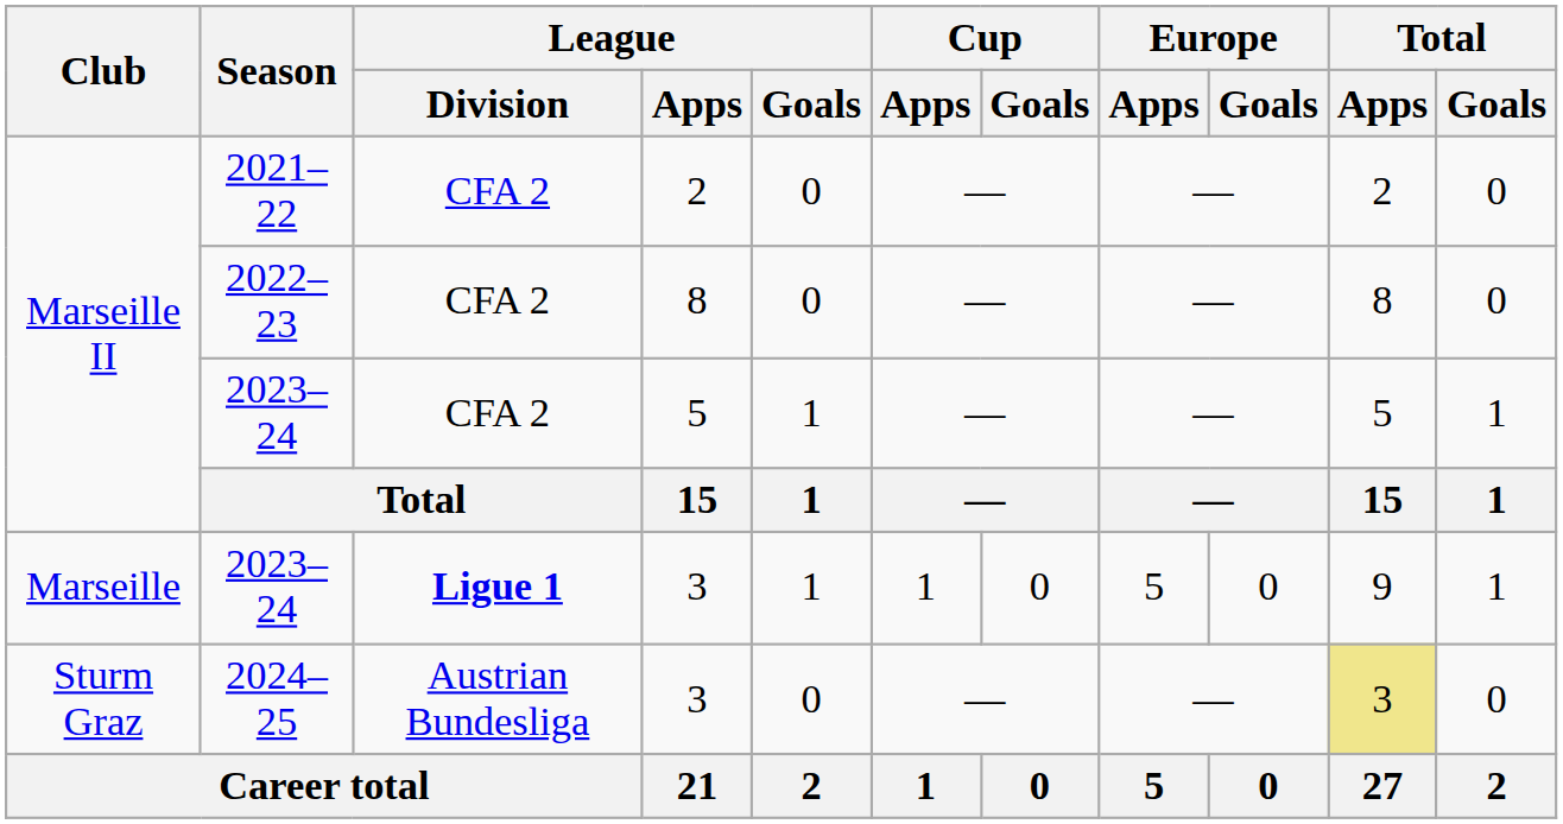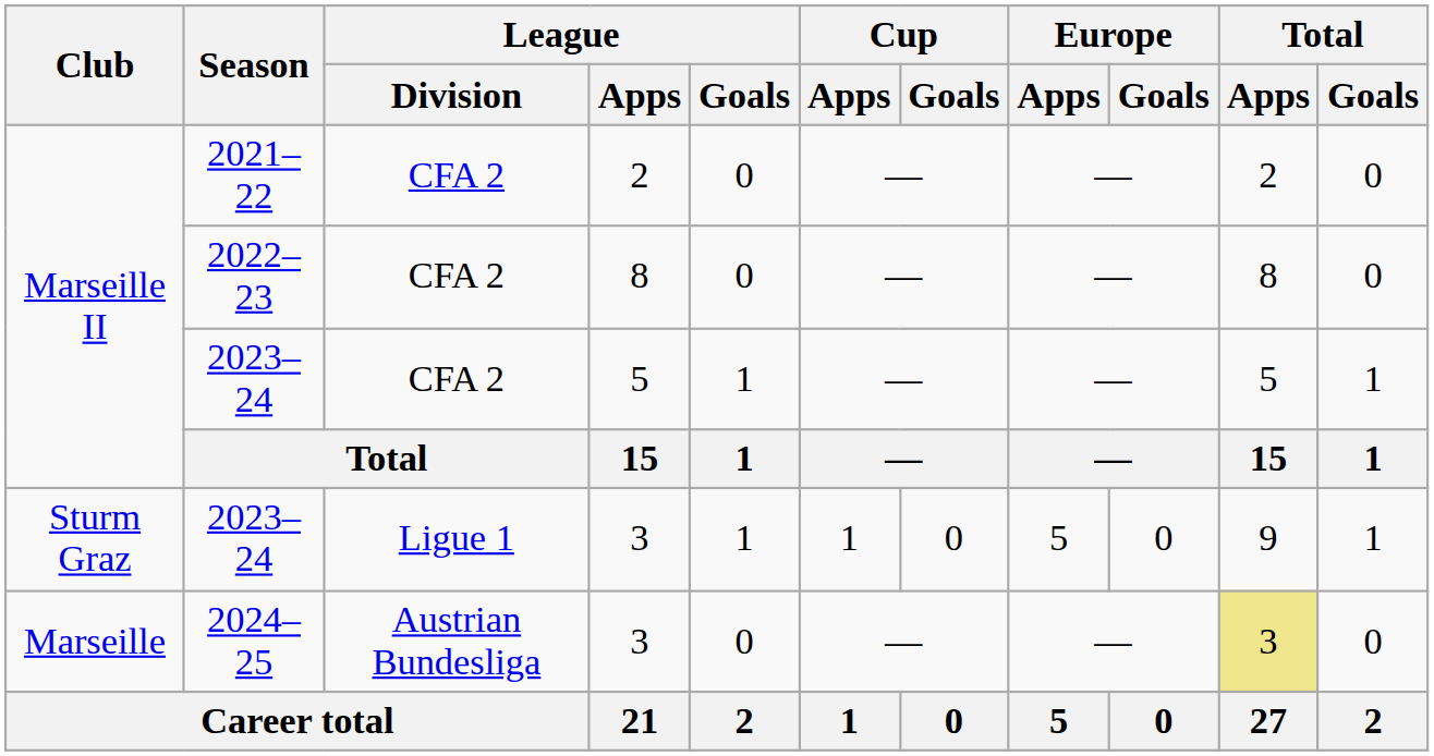2023–24 / 3 | Club: Marseille -> Sturm Graz
2023–24 / 3 | League / Division: bold -> normal
2024–25 | Club: Sturm Graz -> Marseille
